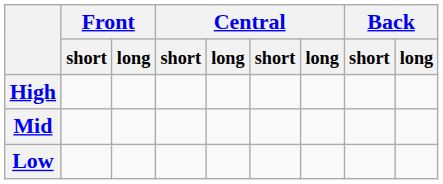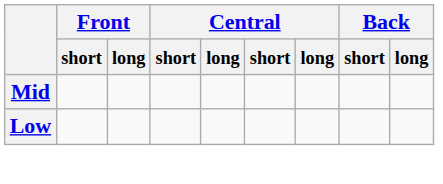- row: High
